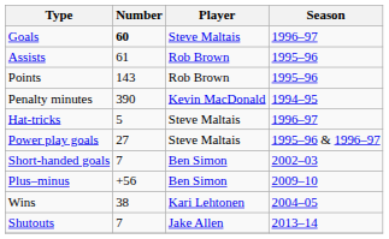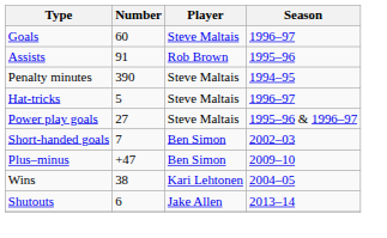Goals | Number: bold -> normal
Assists | Number: 61 -> 91
- row: Points | 143 | Rob Brown | 1995–96
Penalty minutes | Player: Kevin MacDonald -> Steve Maltais
Plus–minus | Number: +56 -> +47
Shutouts | Number: 7 -> 6
